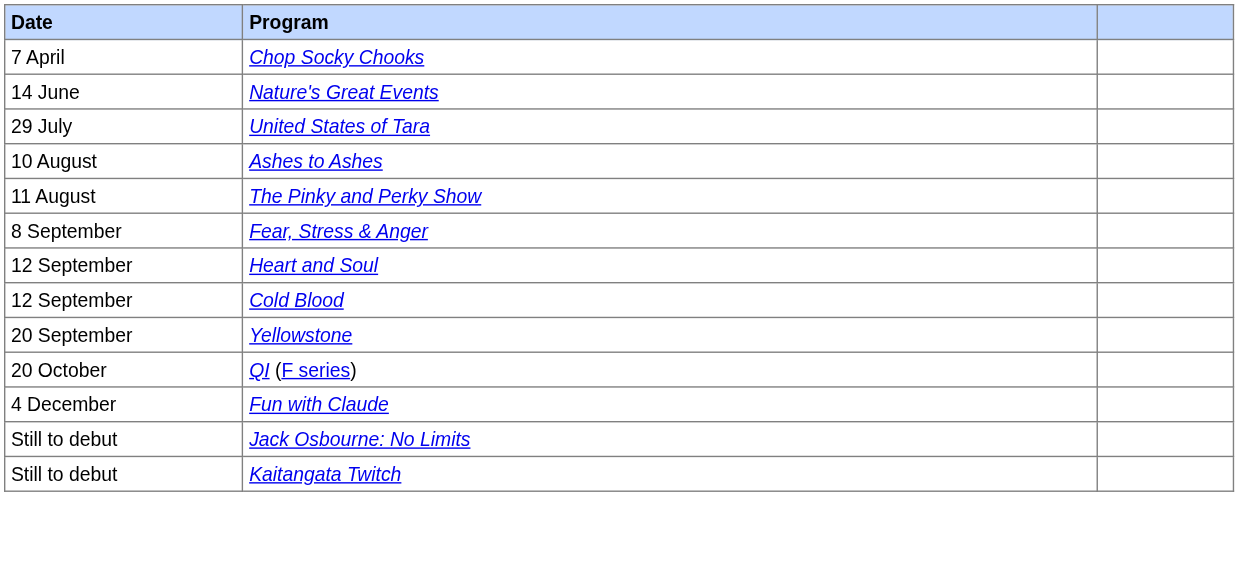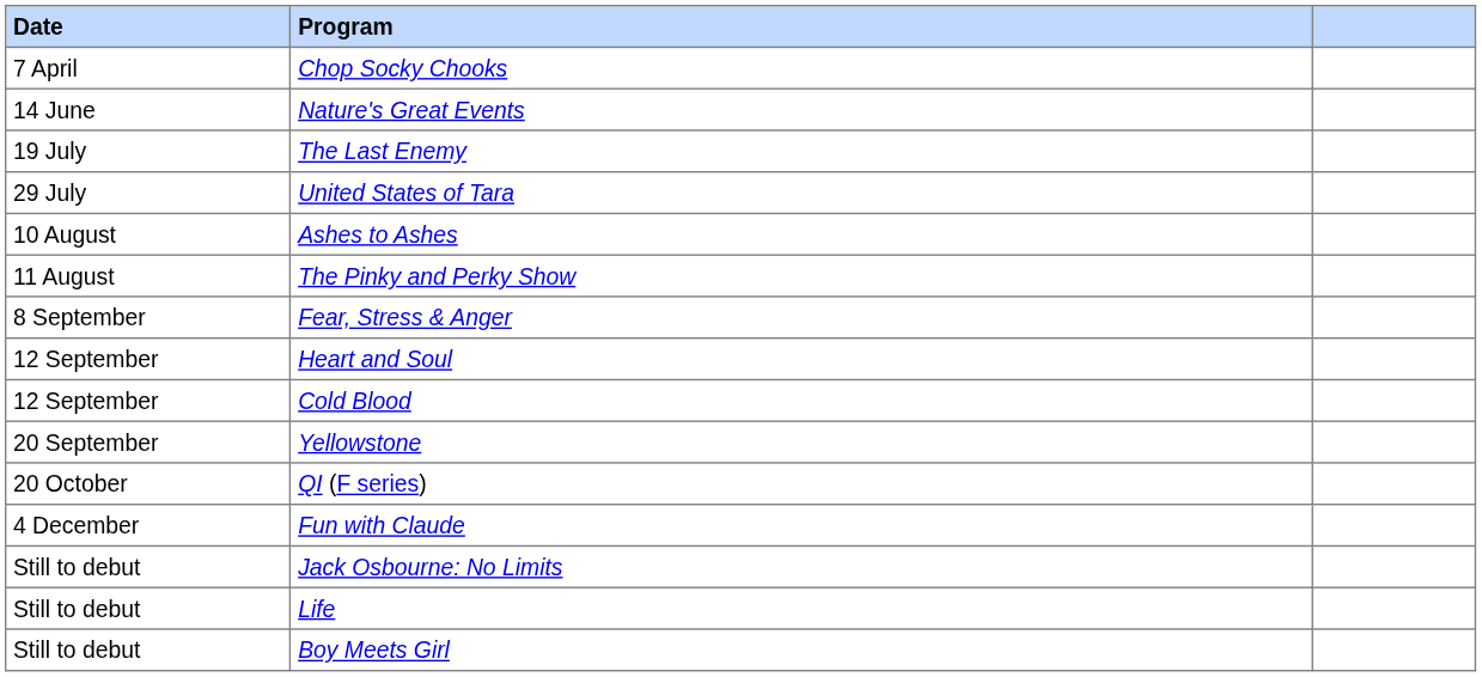+ row: 19 July | The Last Enemy
+ row: Still to debut | Life
+ row: Still to debut | Boy Meets Girl
- row: Still to debut | Kaitangata Twitch
